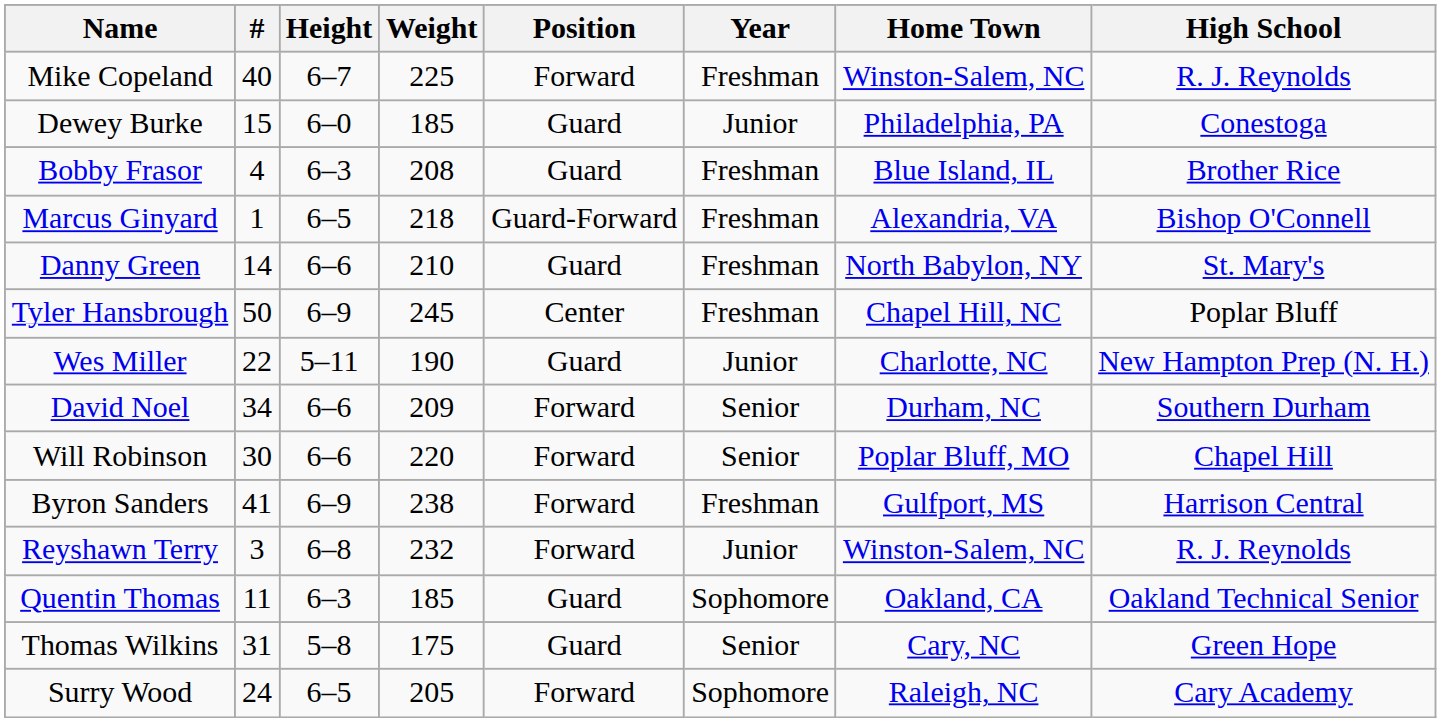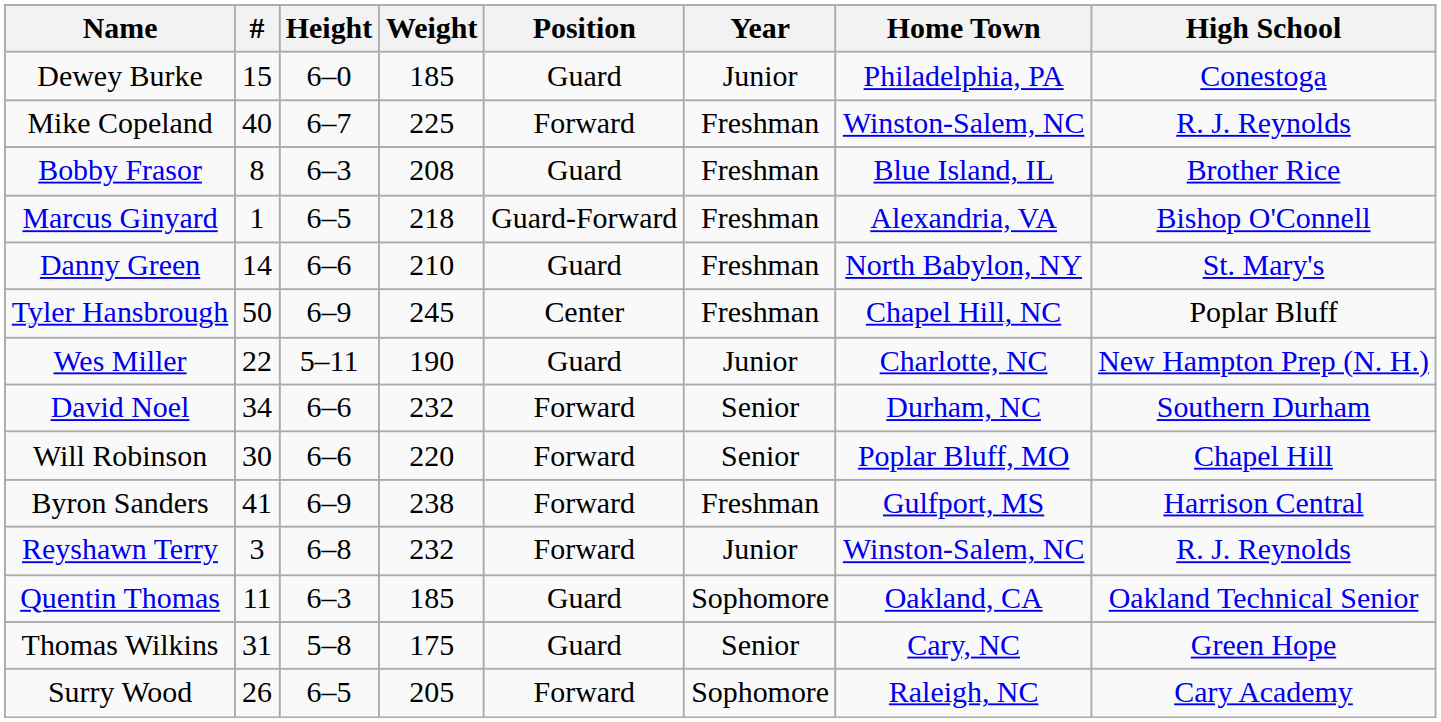rows swapped: Dewey Burke <-> Mike Copeland
Bobby Frasor | #: 4 -> 8
David Noel | Weight: 209 -> 232
Surry Wood | #: 24 -> 26
